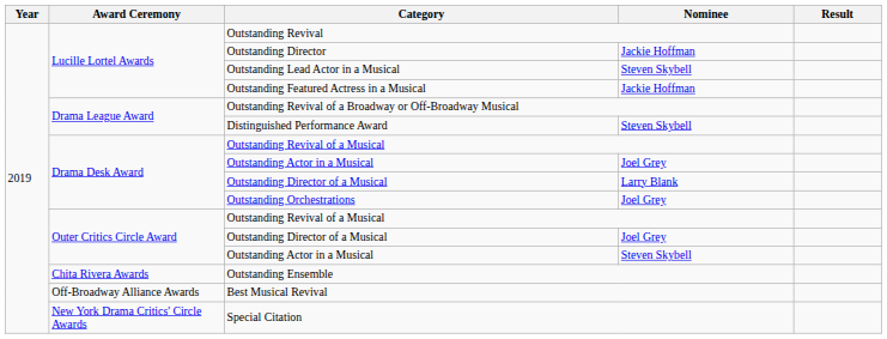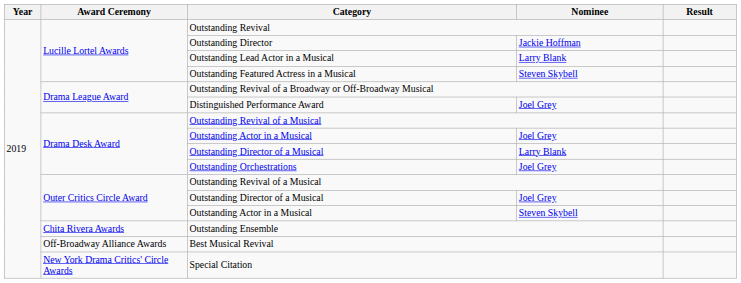Outstanding Lead Actor in a Musical | Nominee: Steven Skybell -> Larry Blank
Outstanding Featured Actress in a Musical | Nominee: Jackie Hoffman -> Steven Skybell
Distinguished Performance Award | Nominee: Steven Skybell -> Joel Grey
